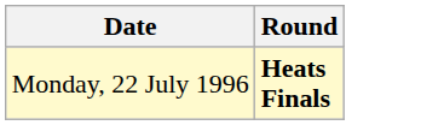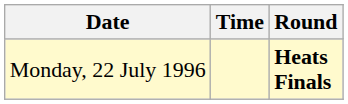+ column: Time
